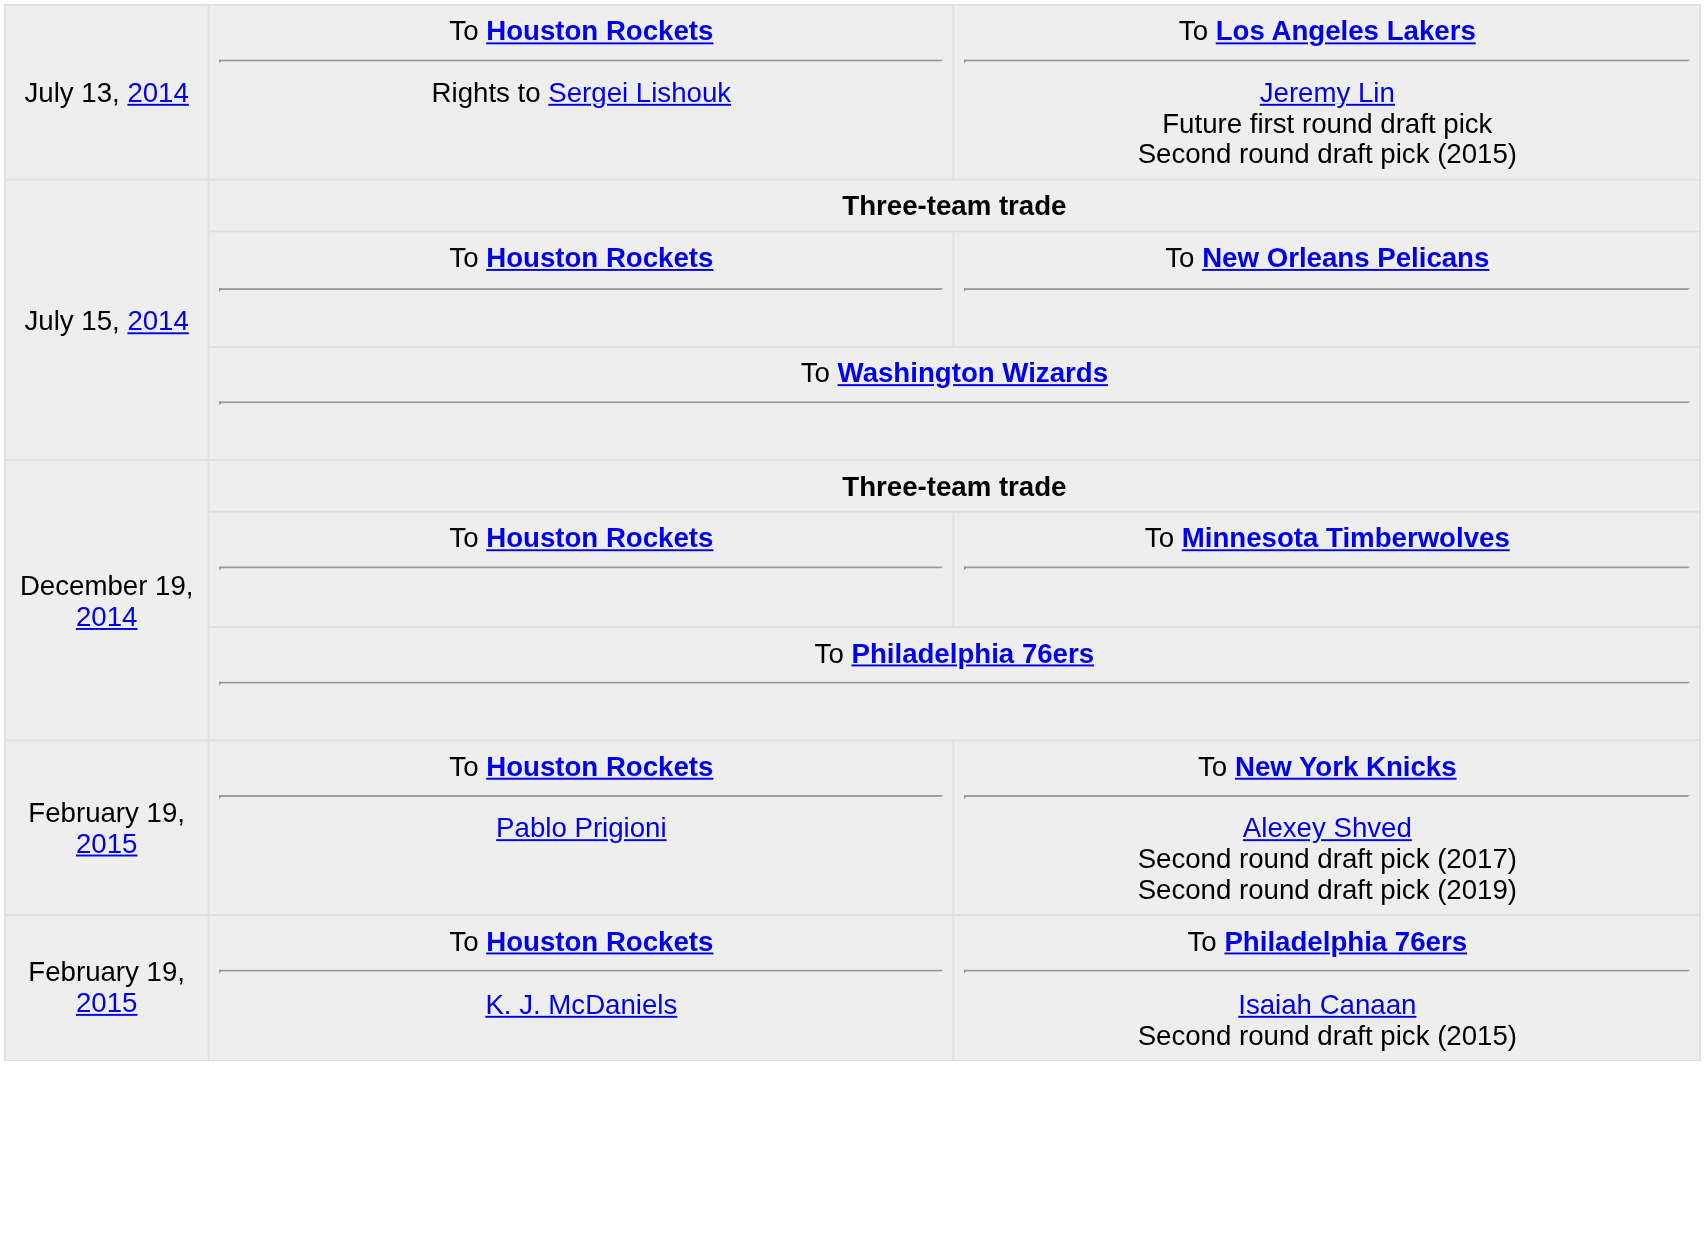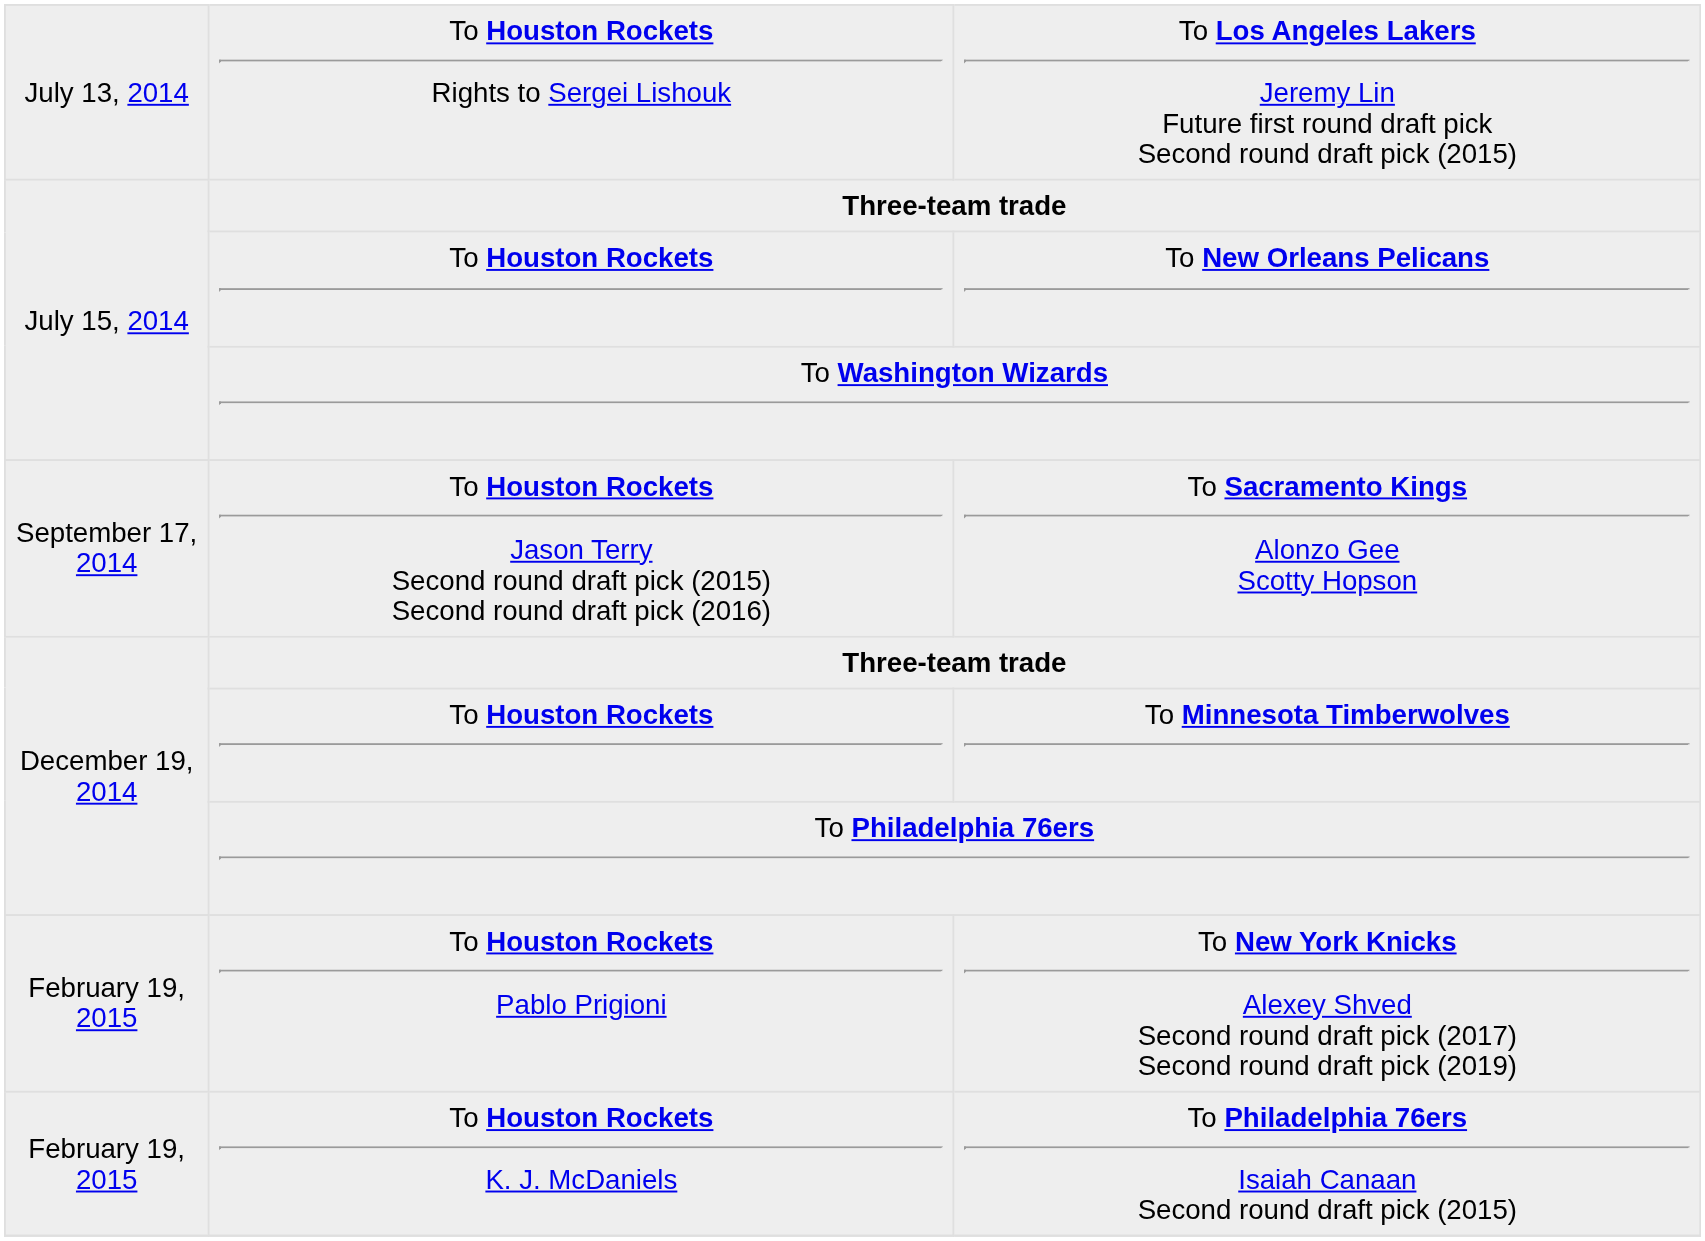+ row: September 17, 2014 | To Houston Rockets Jason Terry Second round draft pick (2015) Second round draft pick (2016) | To Sacramento Kings Alonzo Gee Scotty Hopson
